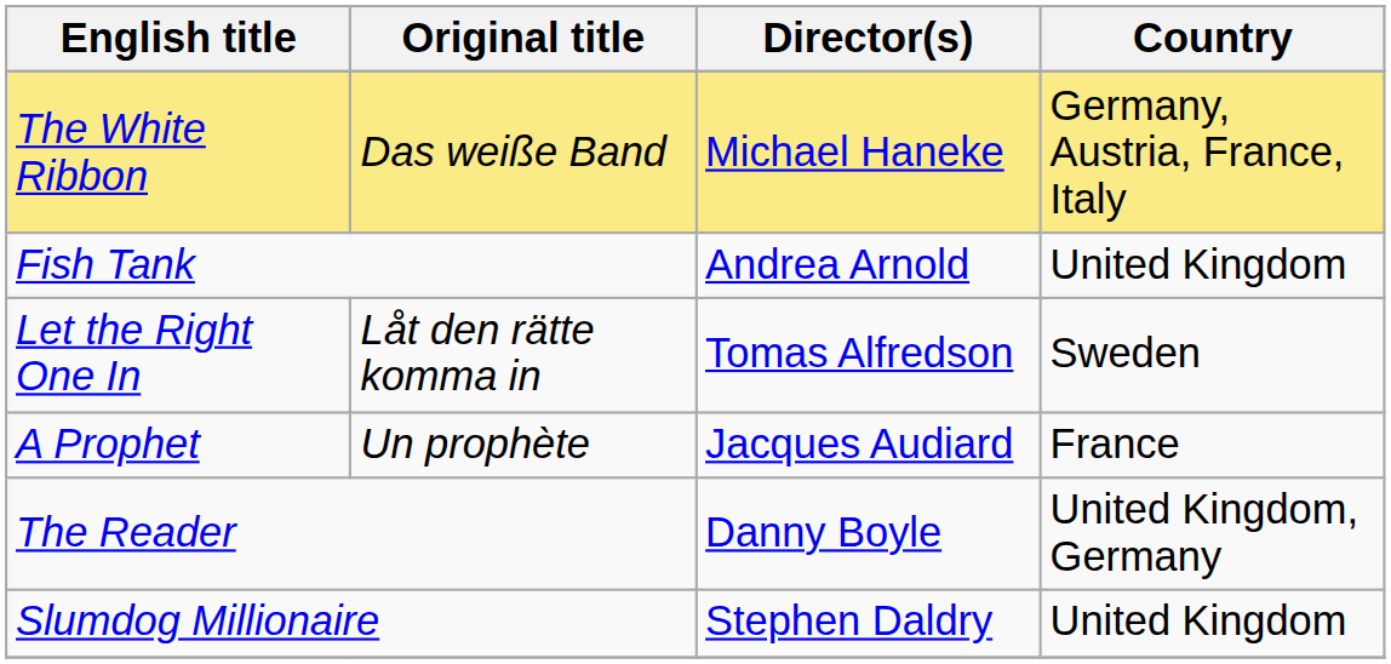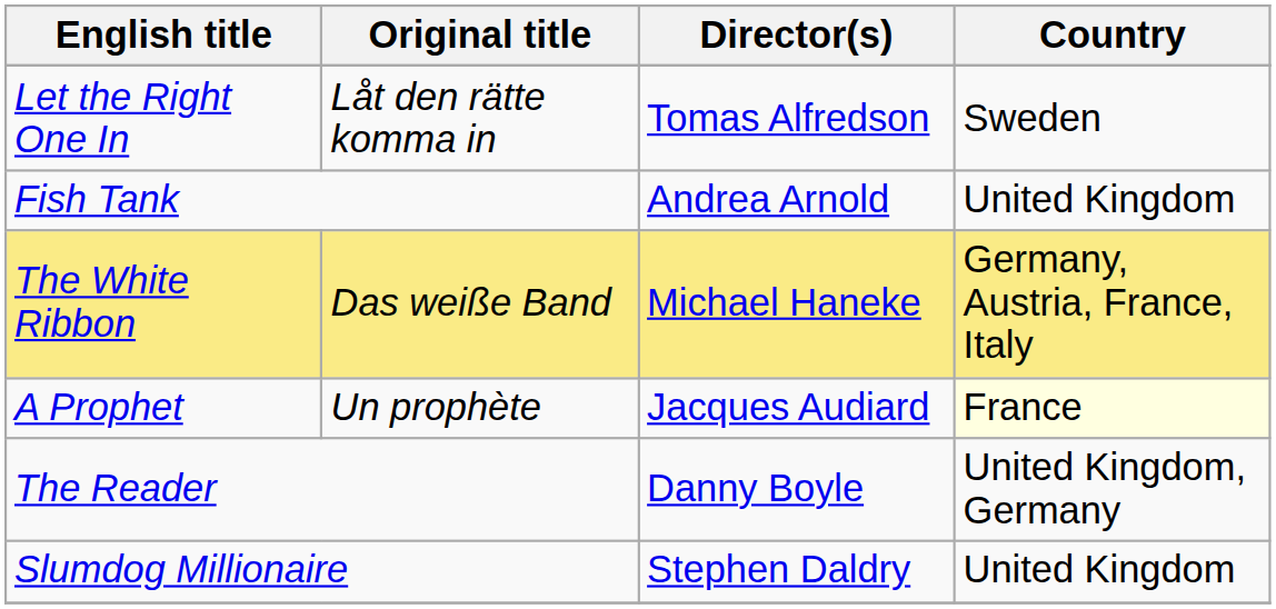rows swapped: The White Ribbon <-> Let the Right One In
A Prophet | Country: no background -> lightyellow background
